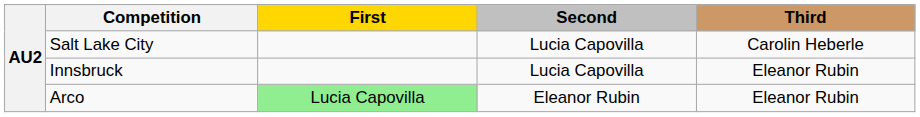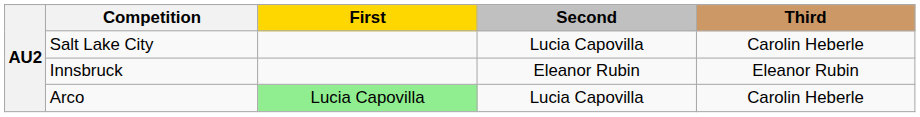Innsbruck | Second: Lucia Capovilla -> Eleanor Rubin
Arco | Second: Eleanor Rubin -> Lucia Capovilla
Arco | Third: Eleanor Rubin -> Carolin Heberle
